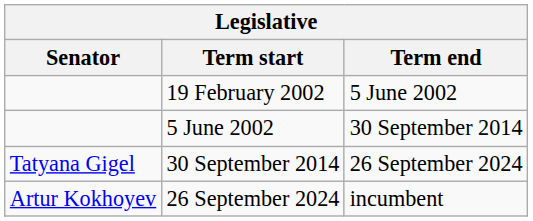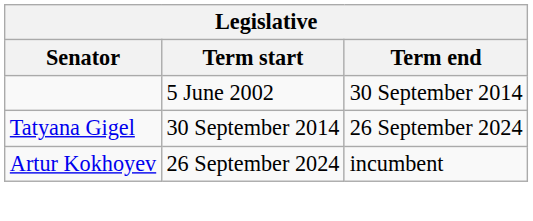- row: 19 February 2002 | 5 June 2002
